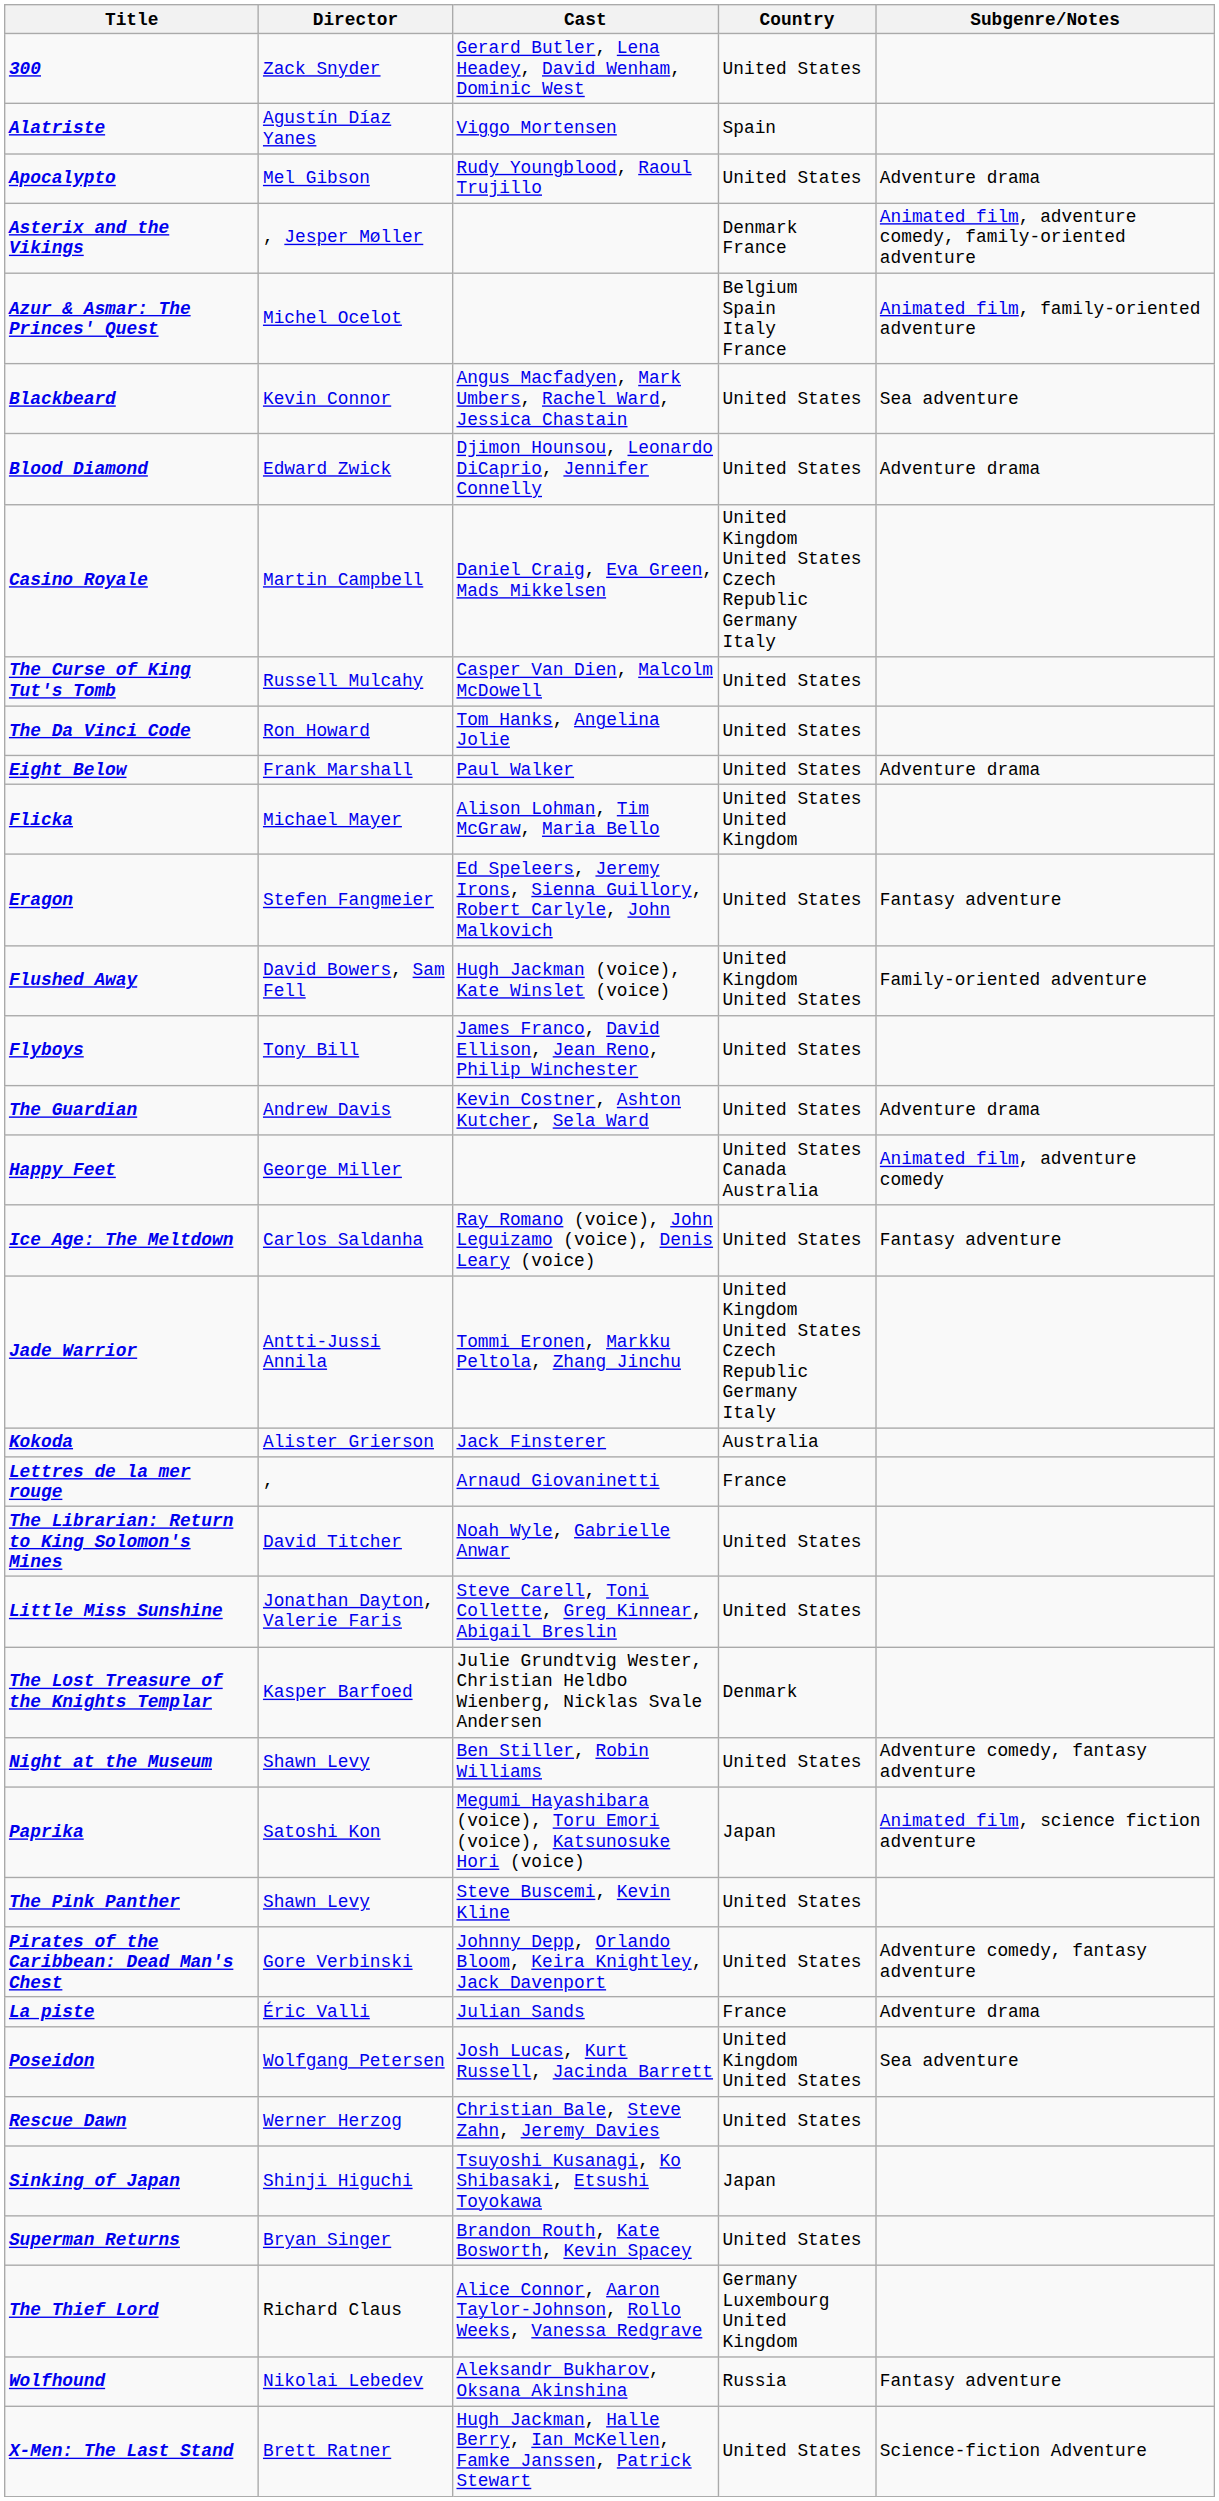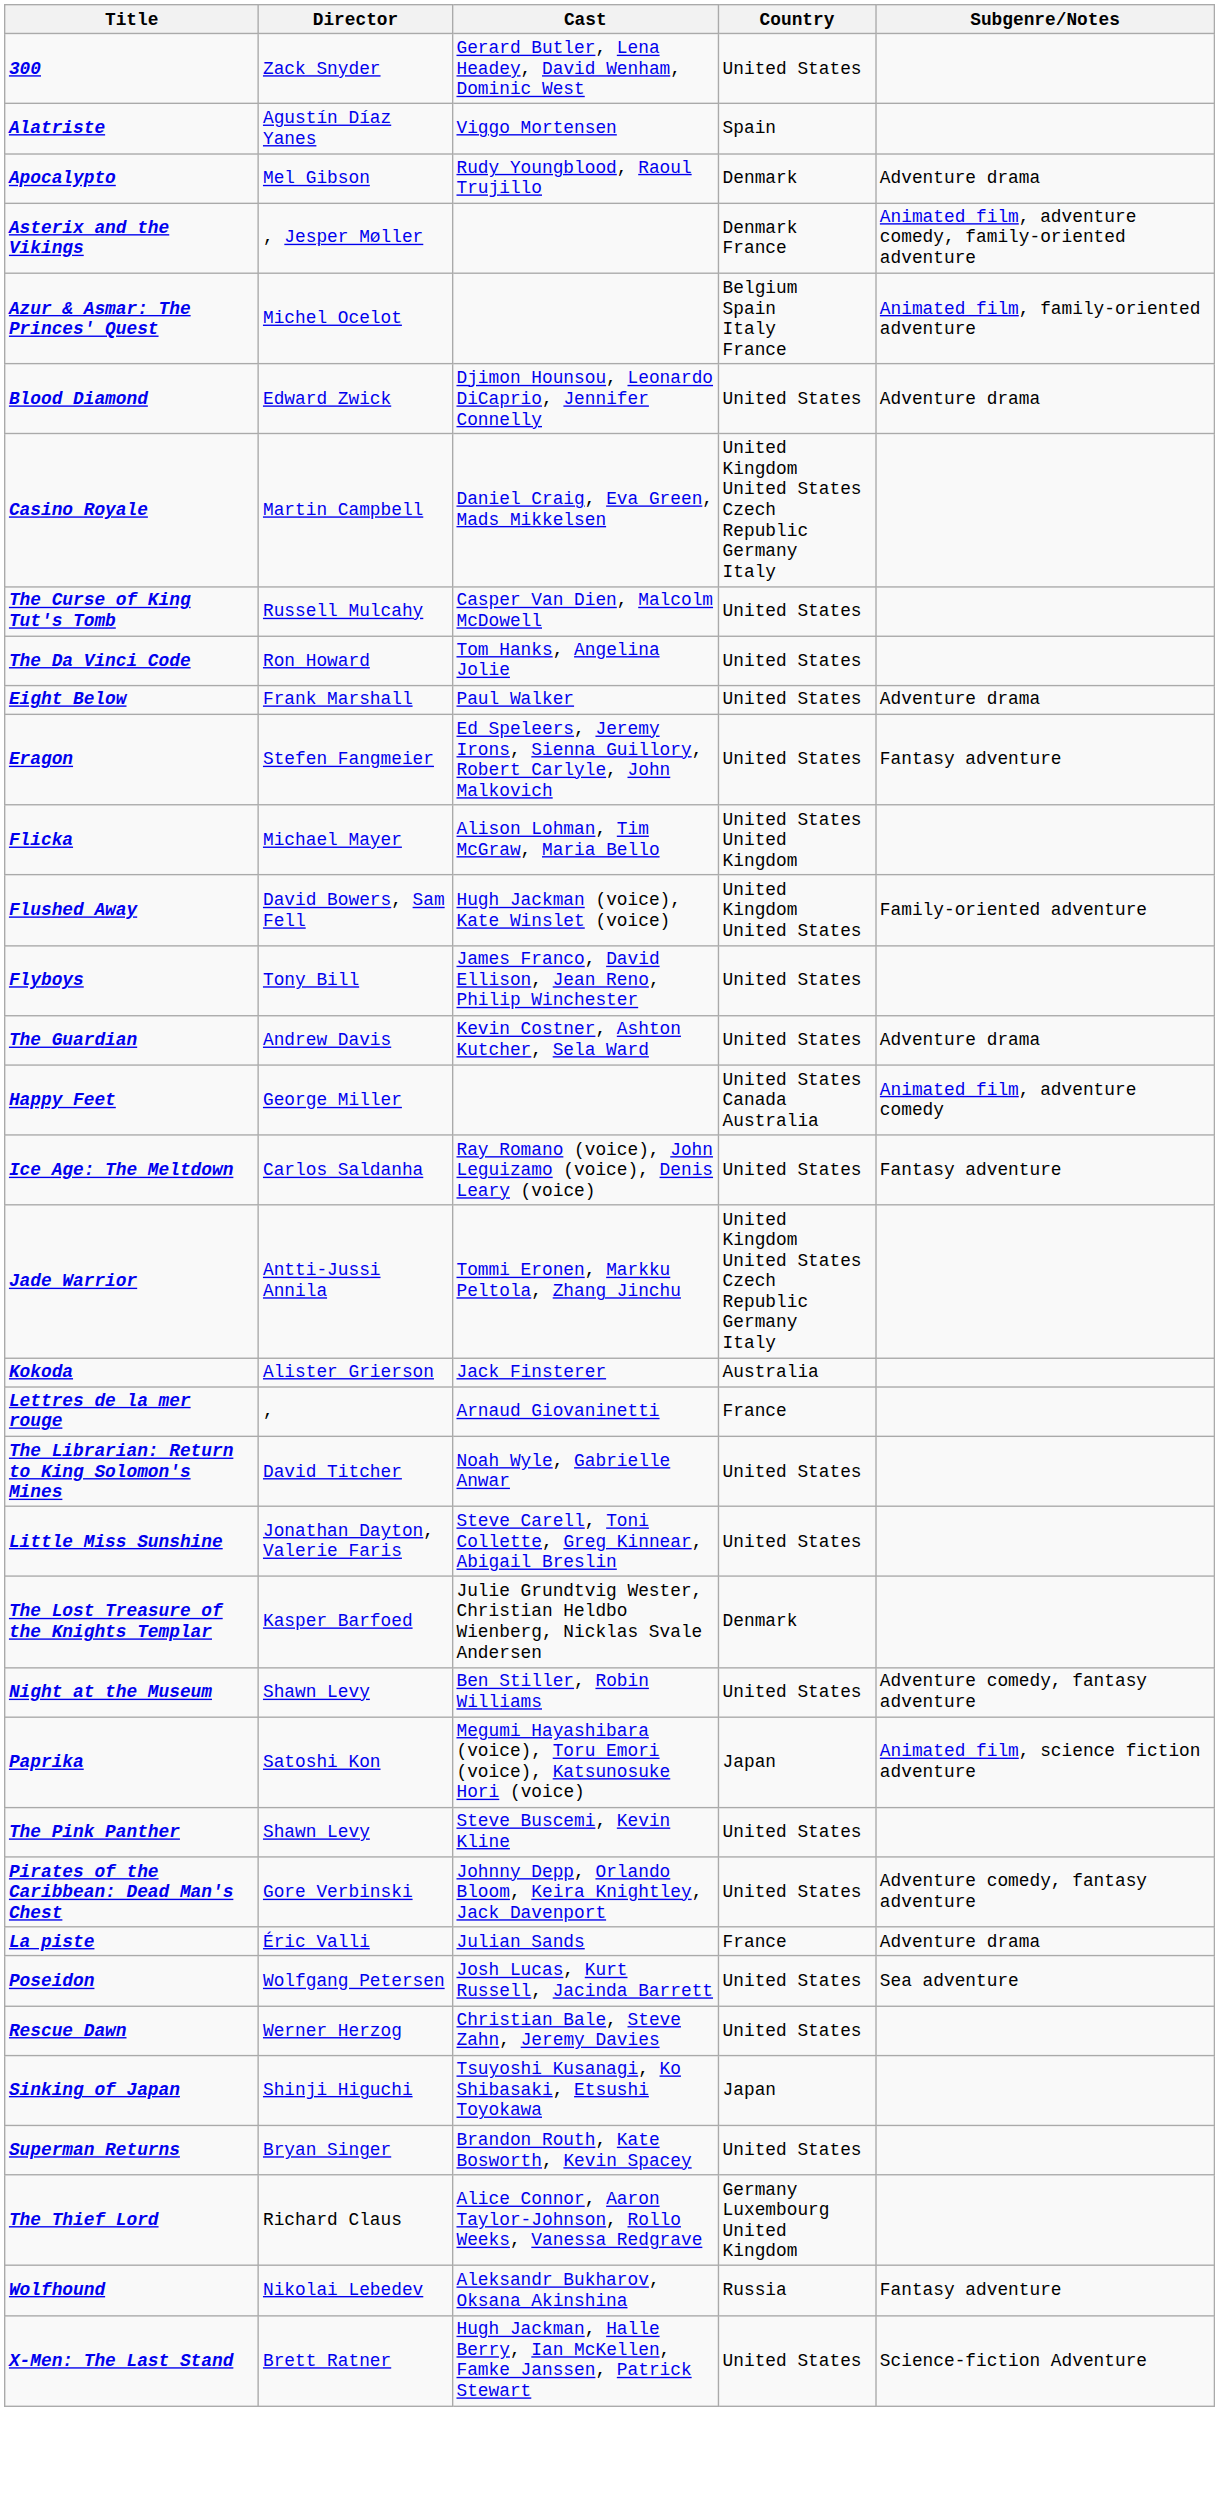Apocalypto | Country: United States -> Denmark
- row: Blackbeard | Kevin Connor | Angus Macfadyen, Mark Umbers, Rachel Ward, Jessica Chastain | United States | Sea adventure
rows swapped: Eragon <-> Flicka
Poseidon | Country: United Kingdom United States -> United States
